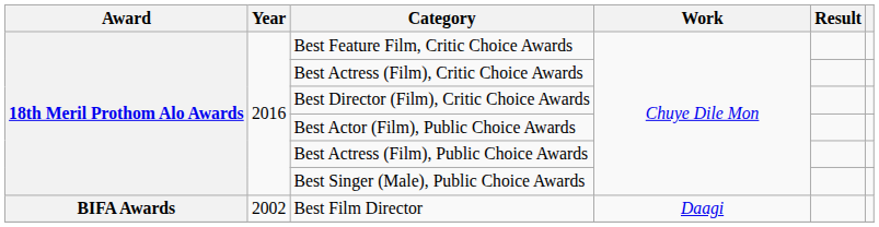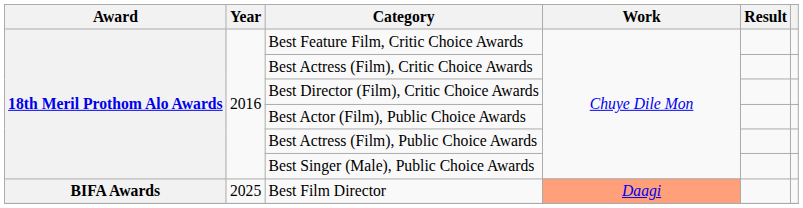Best Film Director | Year: 2002 -> 2025
Best Film Director | Work: no background -> lightsalmon background
